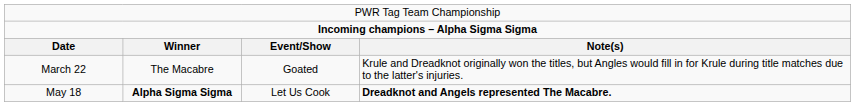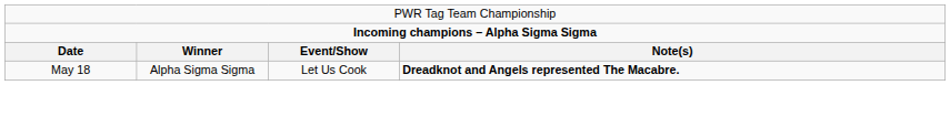- row: March 22 | The Macabre | Goated | Krule and Dreadknot originally won the titles, but Angles would fill in for Krule during title matches due to the latter's injuries.
May 18 | column 2: bold -> normal
